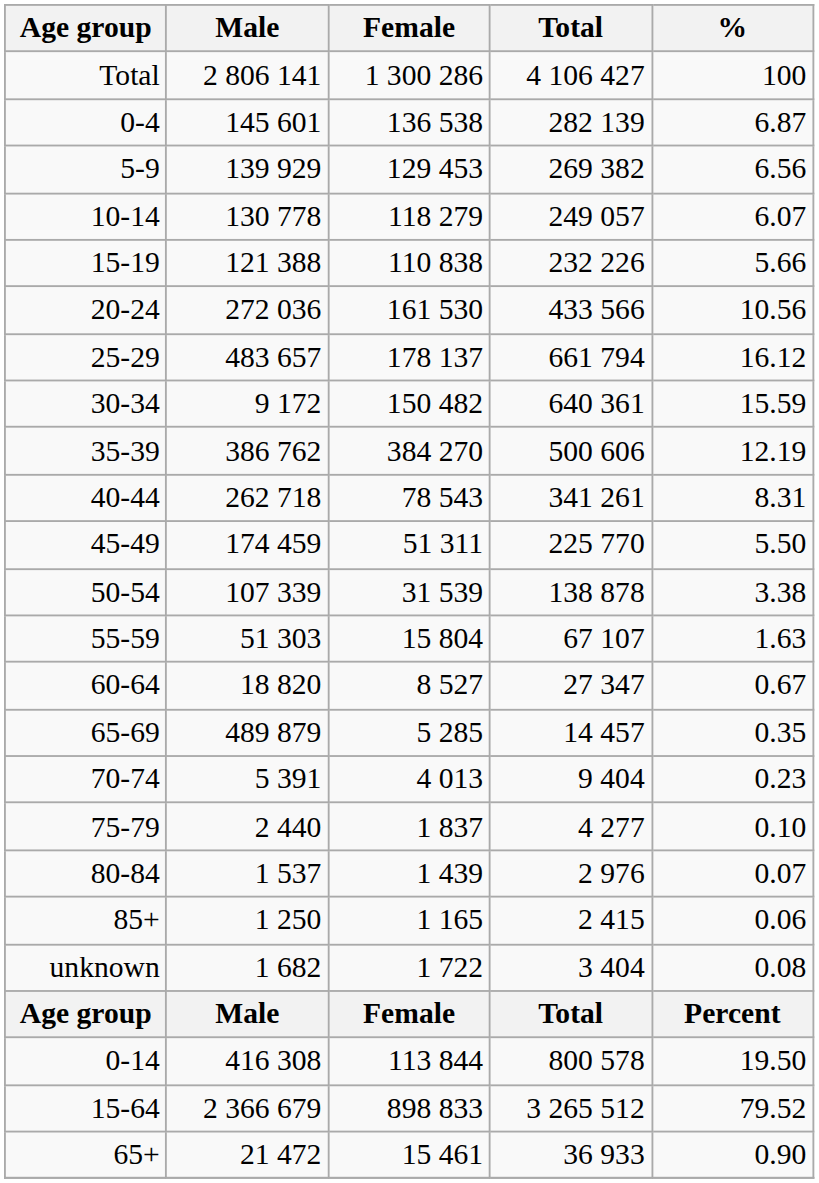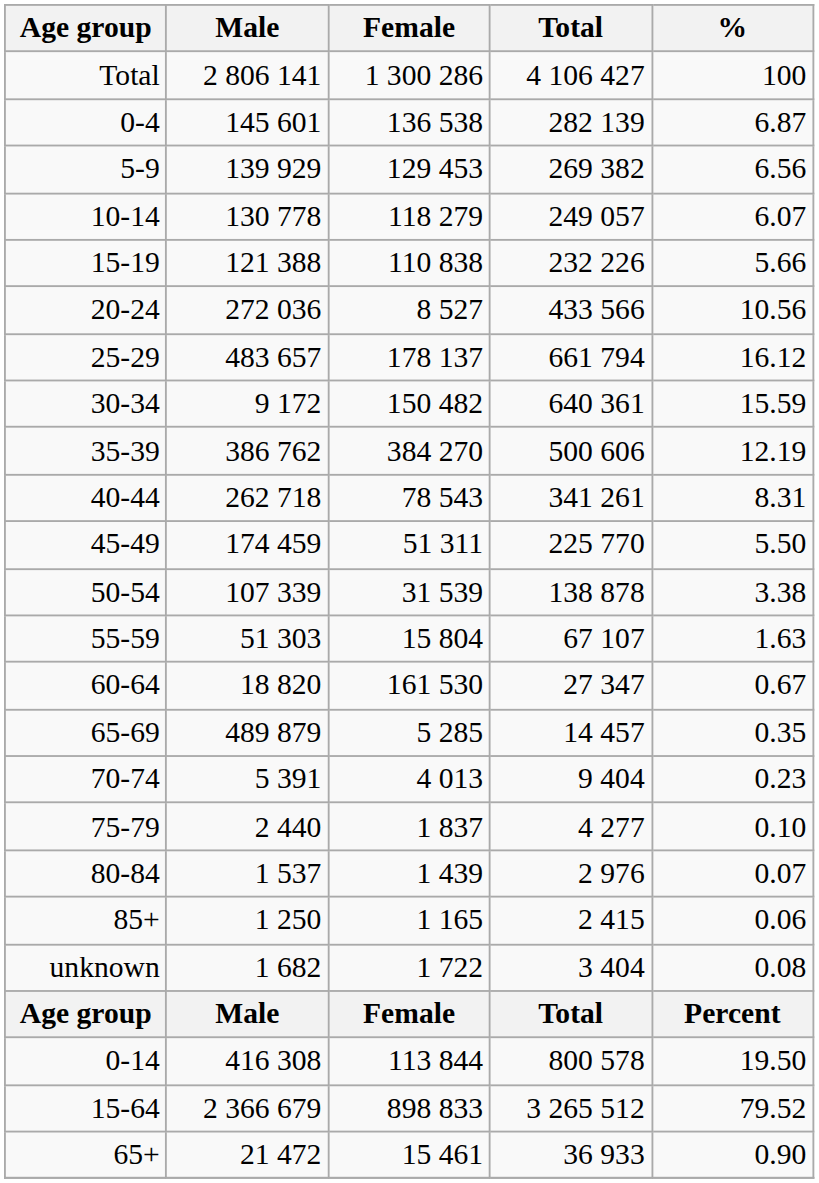20-24 | Female: 161 530 -> 8 527
60-64 | Female: 8 527 -> 161 530
